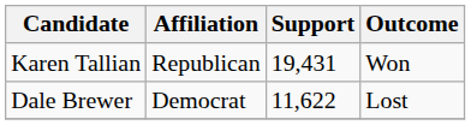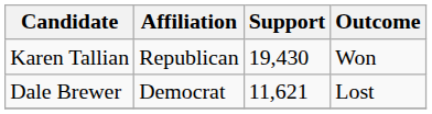Karen Tallian | Support: 19,431 -> 19,430
Dale Brewer | Support: 11,622 -> 11,621
